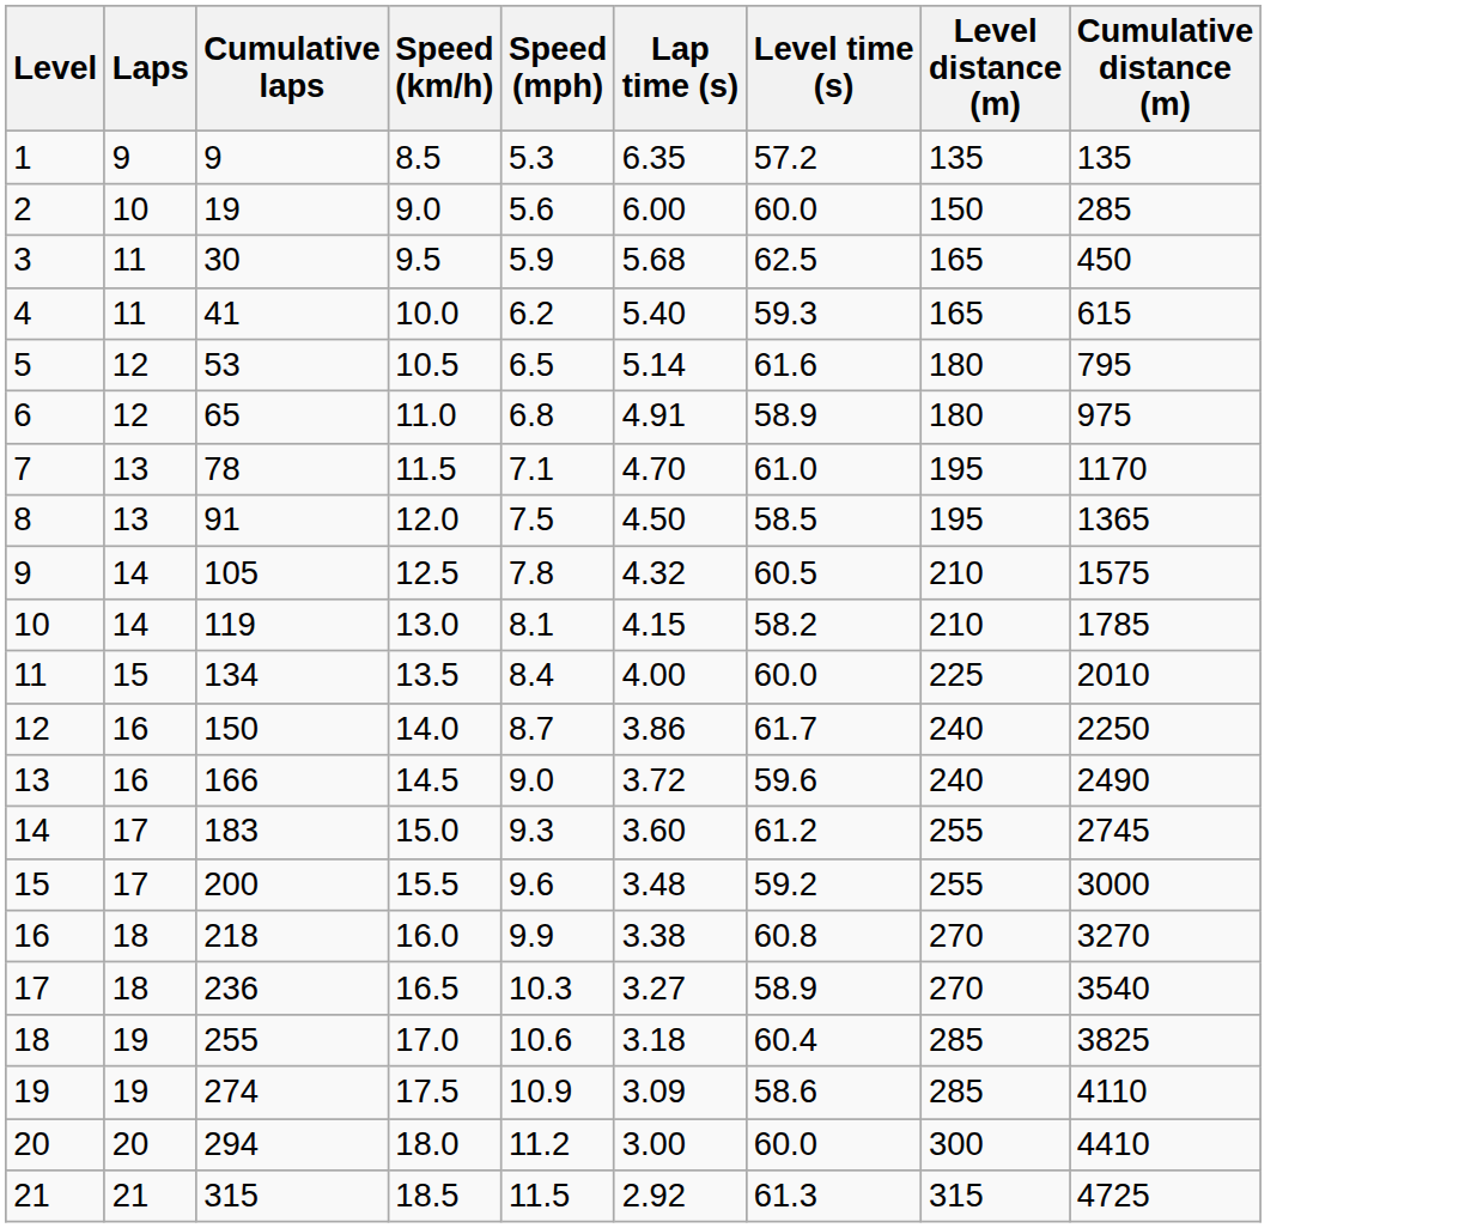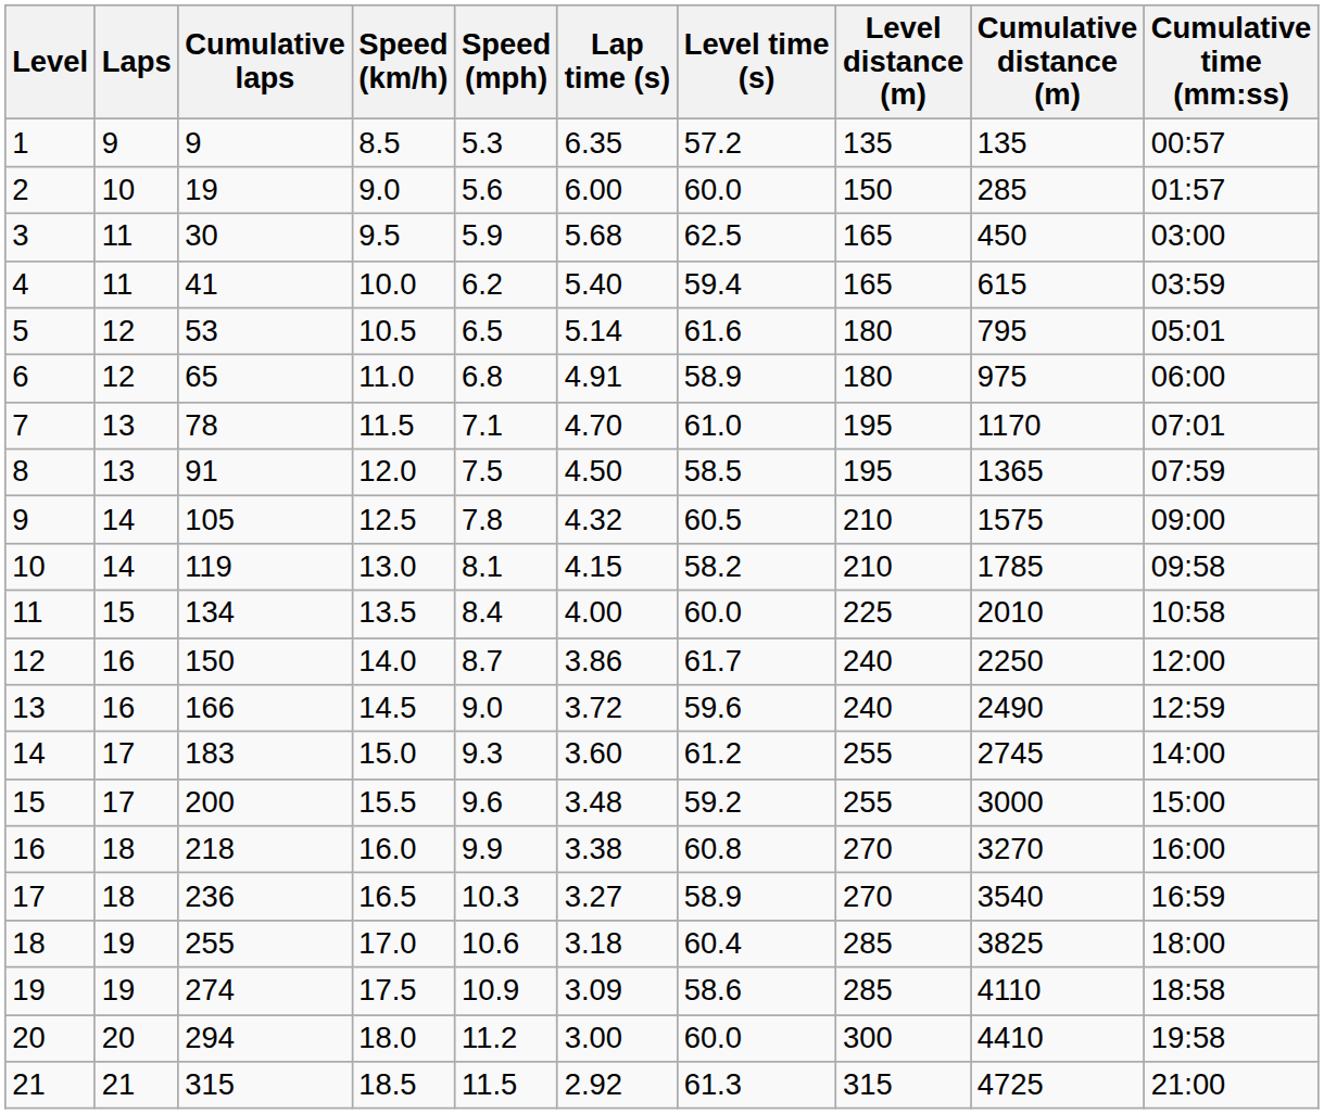+ column: Cumulative time (mm:ss) | 00:57 | 01:57 | 03:00 | 03:59 | 05:01 | 06:00 | 07:01 | 07:59 | 09:00 | 09:58 | 10:58 | 12:00 | 12:59 | 14:00 | 15:00 | 16:00 | 16:59 | 18:00 | 18:58 | 19:58 | 21:00
4 | Level time (s): 59.3 -> 59.4
